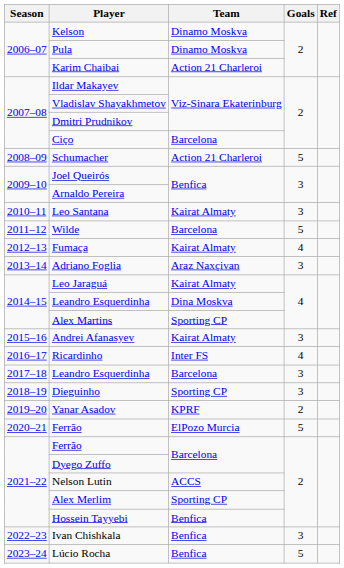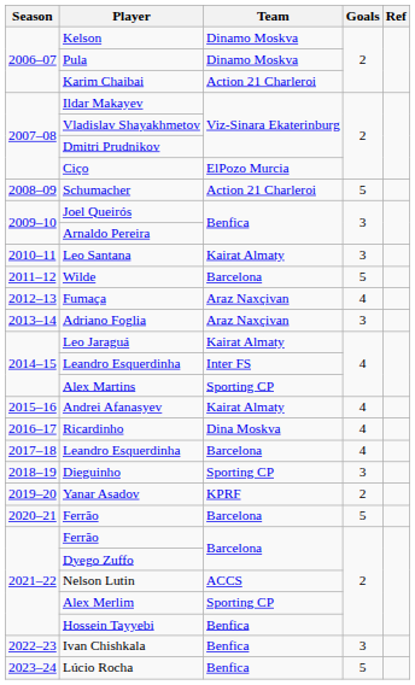Ciço | Team: Barcelona -> ElPozo Murcia
Fumaça | Team: Kairat Almaty -> Araz Naxçivan
2014–15 / Leandro Esquerdinha | Team: Dina Moskva -> Inter FS
Andrei Afanasyev | Goals: 3 -> 4
Ricardinho | Team: Inter FS -> Dina Moskva
2017–18 / Leandro Esquerdinha | Goals: 3 -> 4
2020–21 / Ferrão | Team: ElPozo Murcia -> Barcelona
